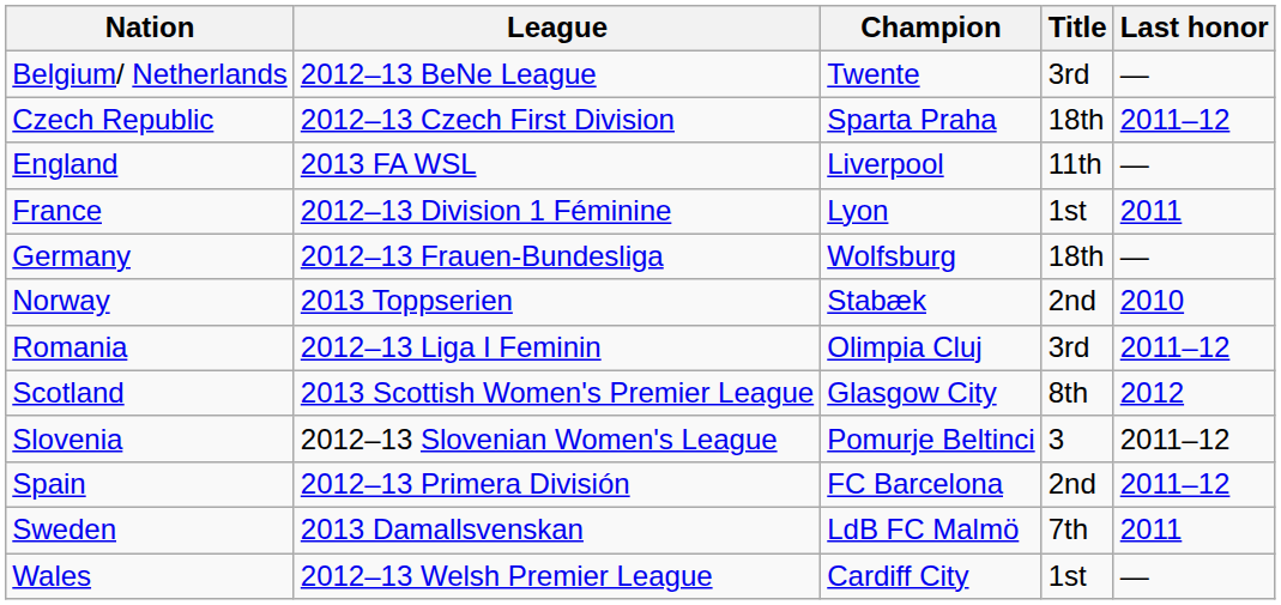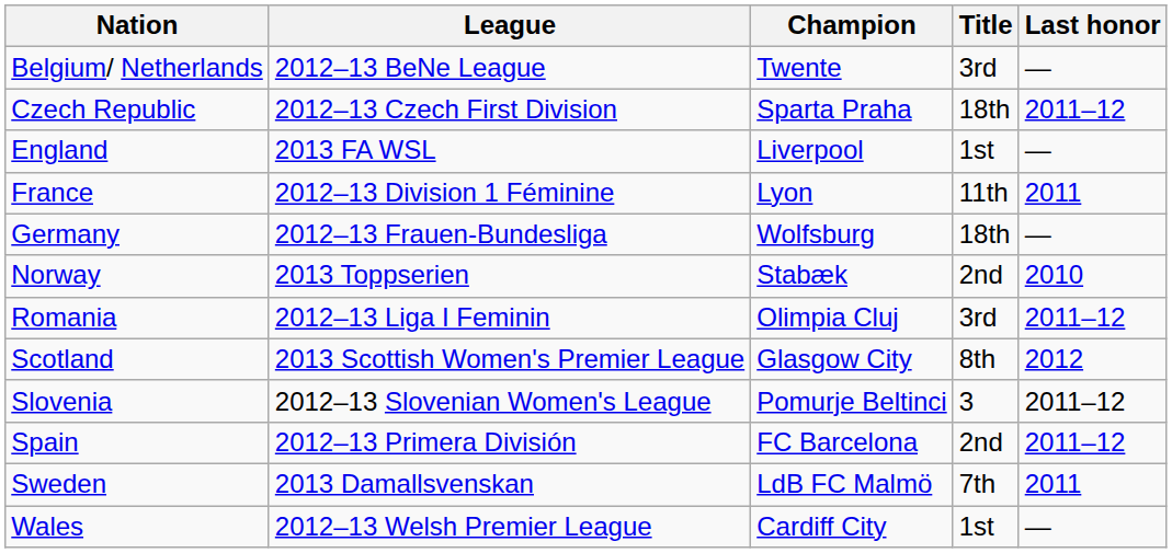England | Title: 11th -> 1st
France | Title: 1st -> 11th
